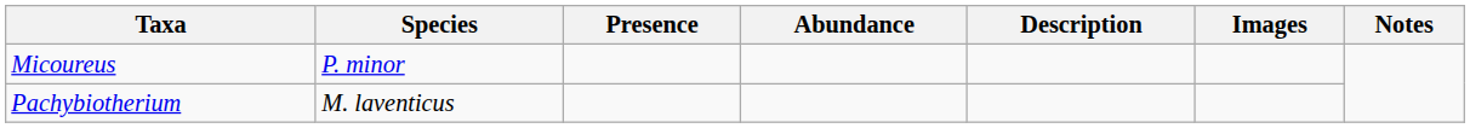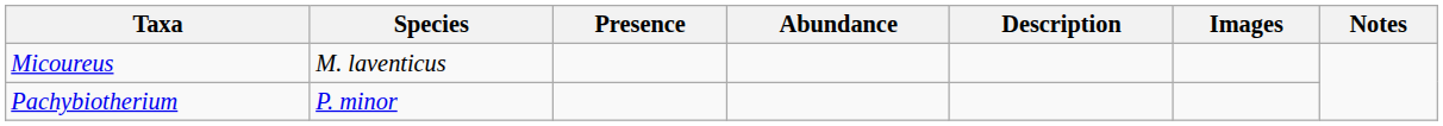Micoureus | Species: P. minor -> M. laventicus
Pachybiotherium | Species: M. laventicus -> P. minor
